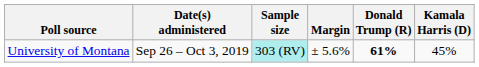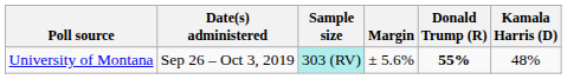University of Montana | Donald Trump (R): 61% -> 55%
University of Montana | Kamala Harris (D): 45% -> 48%
